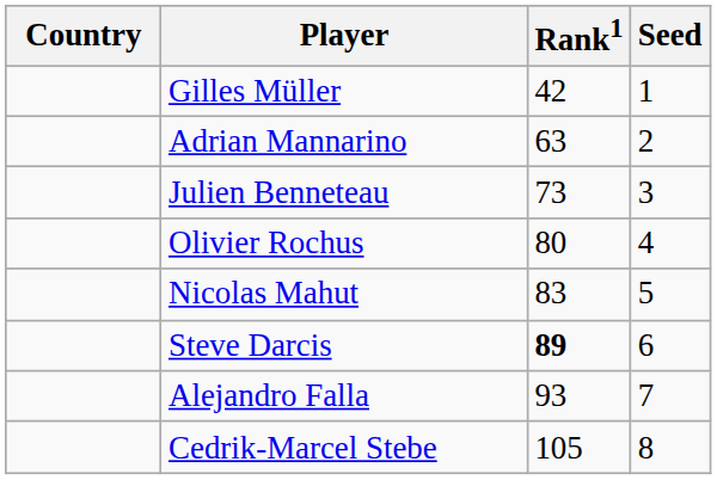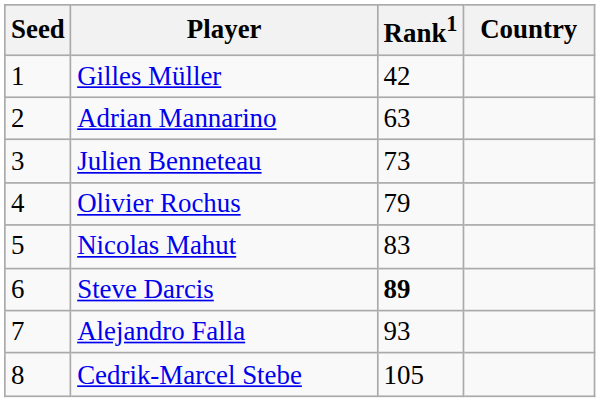columns swapped: Country <-> Seed
Olivier Rochus | Rank1: 80 -> 79
